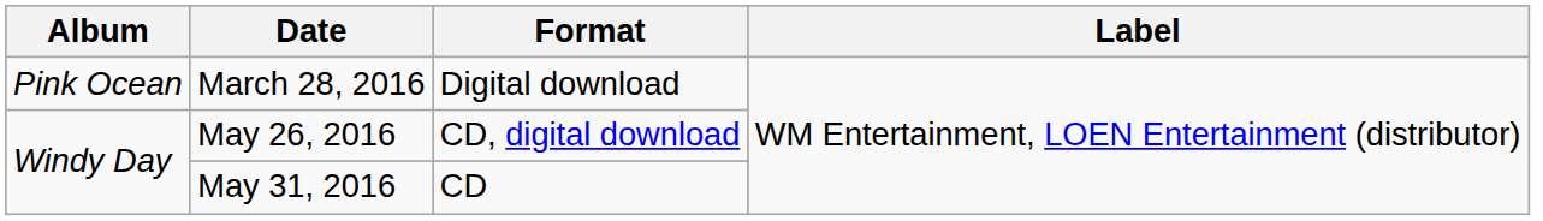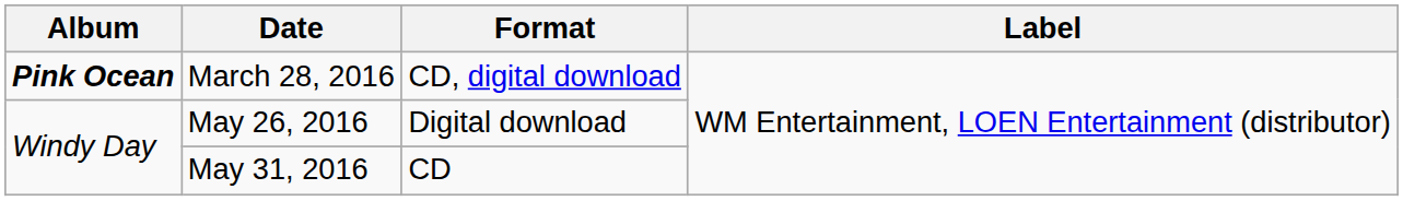March 28, 2016 | Album: normal -> bold
March 28, 2016 | Format: Digital download -> CD, digital download
May 26, 2016 | Format: CD, digital download -> Digital download
